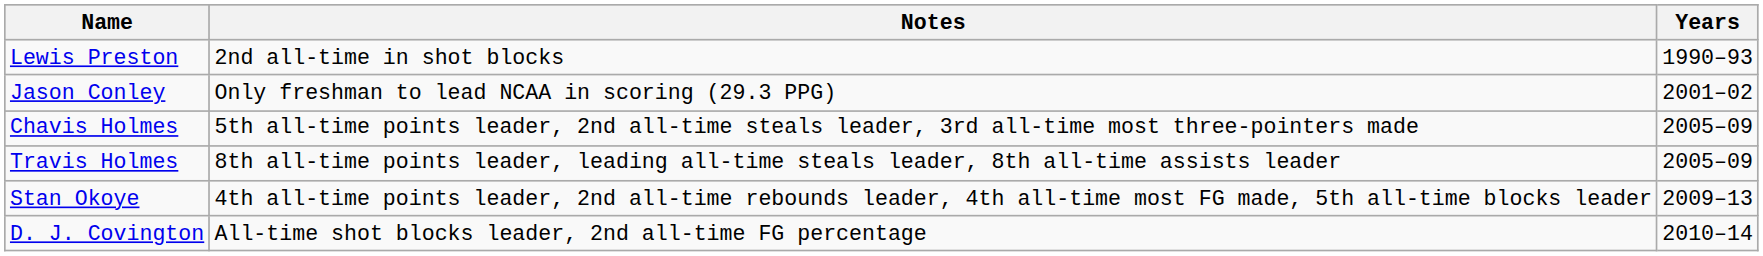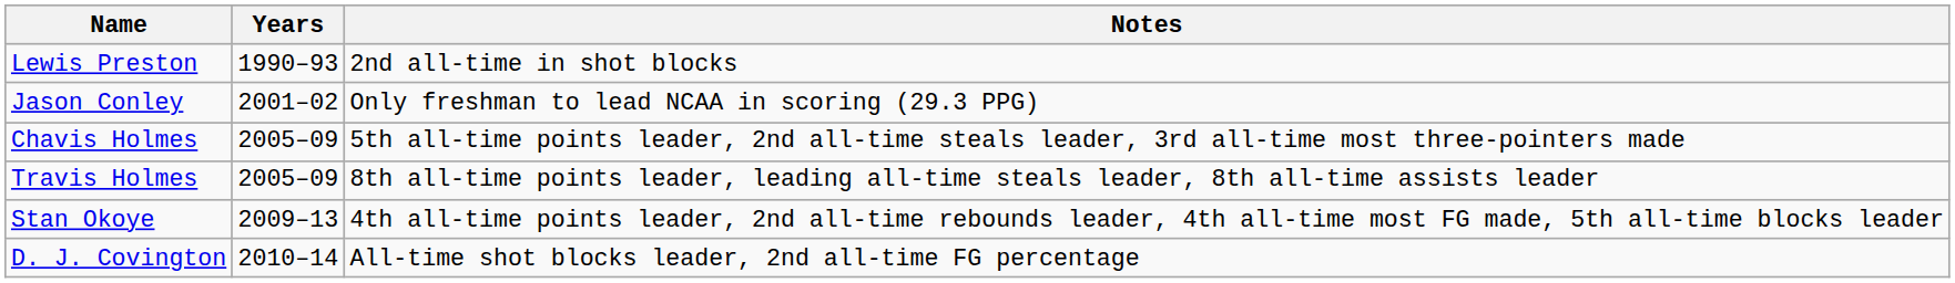columns swapped: Years <-> Notes
